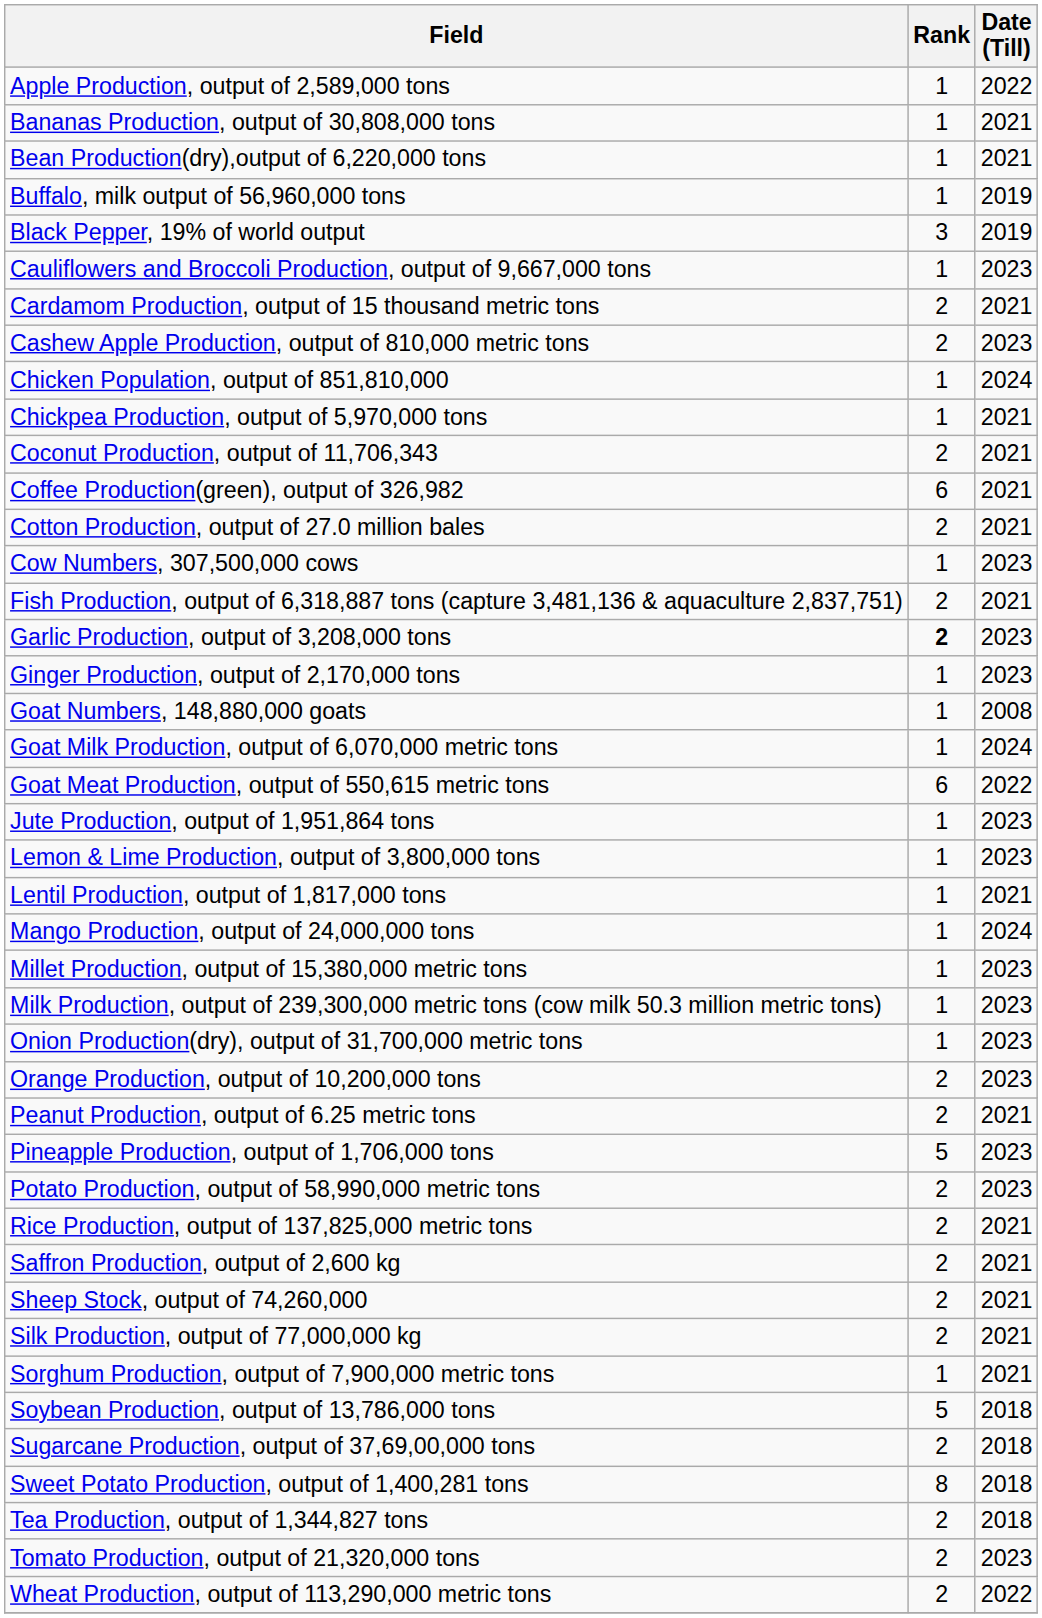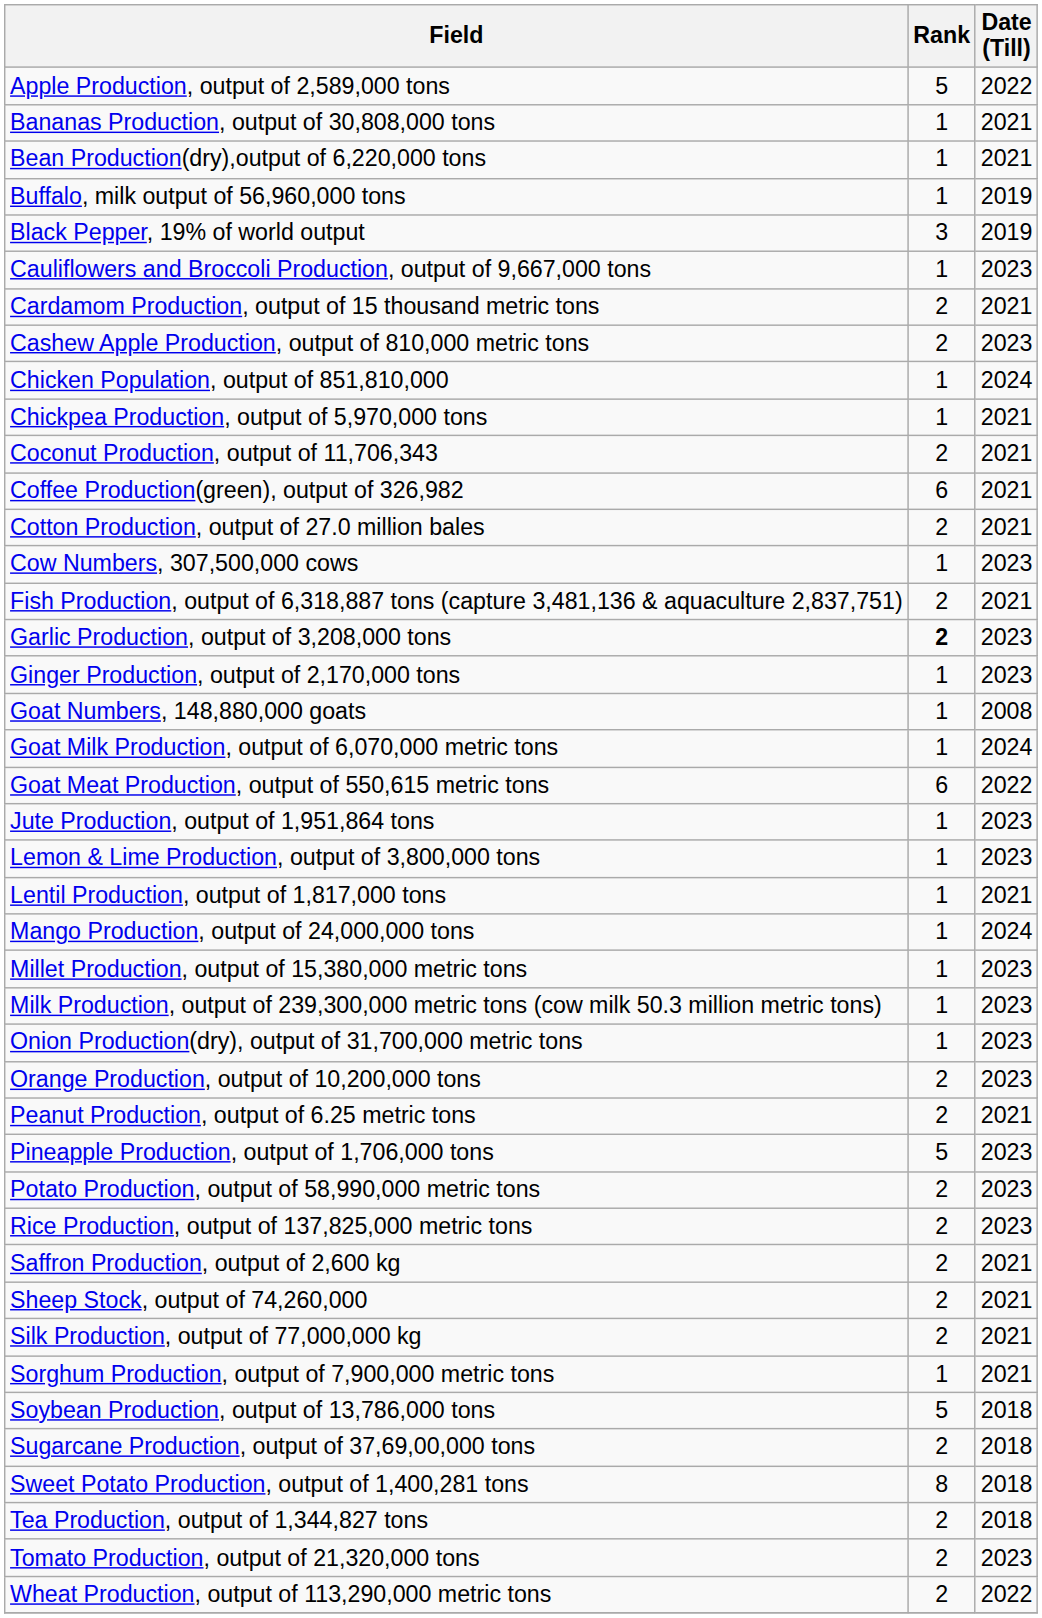Apple Production, output of 2,589,000 tons | Rank: 1 -> 5
Rice Production, output of 137,825,000 metric tons | Date (Till): 2021 -> 2023
